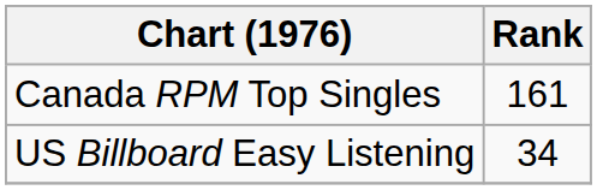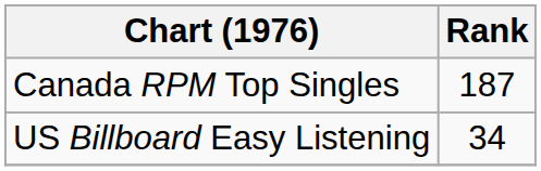Canada RPM Top Singles | Rank: 161 -> 187
